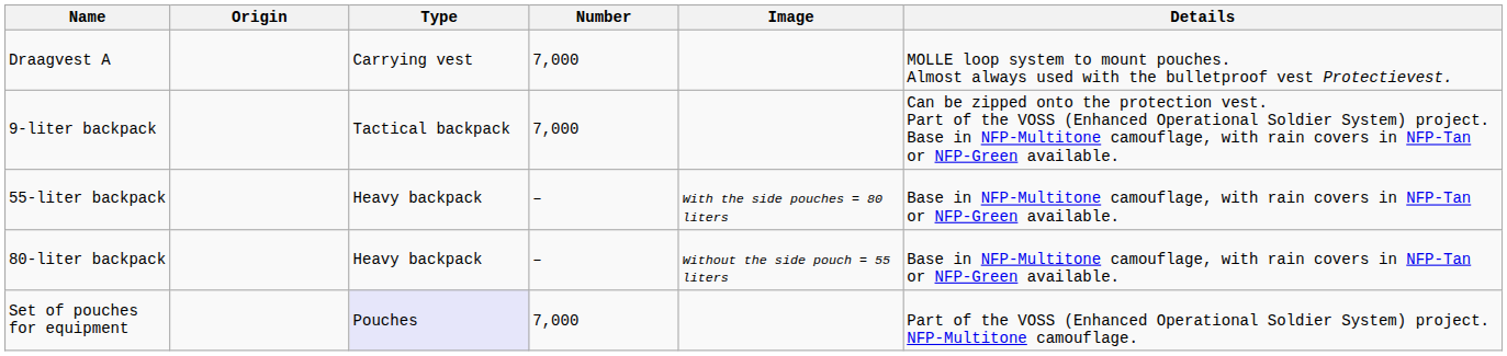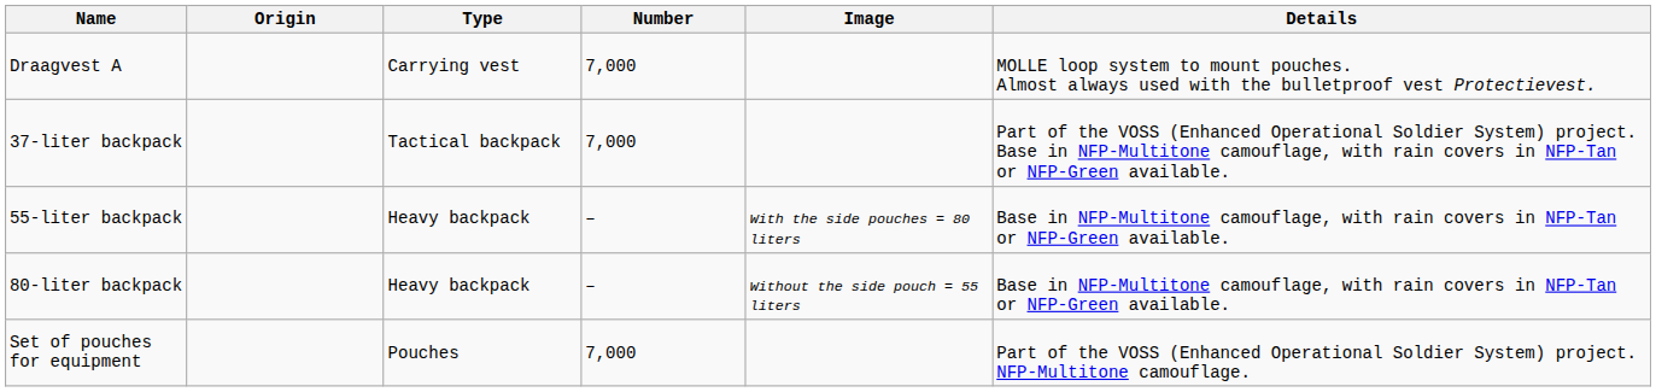- row: 9-liter backpack | Tactical backpack | 7,000 | Can be zipped onto the protection vest. Part of the VOSS (Enhanced Operational Soldier System) project. Base in NFP-Multitone camouflage, with rain covers in NFP-Tan or NFP-Green available.
+ row: 37-liter backpack | Tactical backpack | 7,000 | Part of the VOSS (Enhanced Operational Soldier System) project. Base in NFP-Multitone camouflage, with rain covers in NFP-Tan or NFP-Green available.
Set of pouches for equipment | Type: lavender background -> no background
